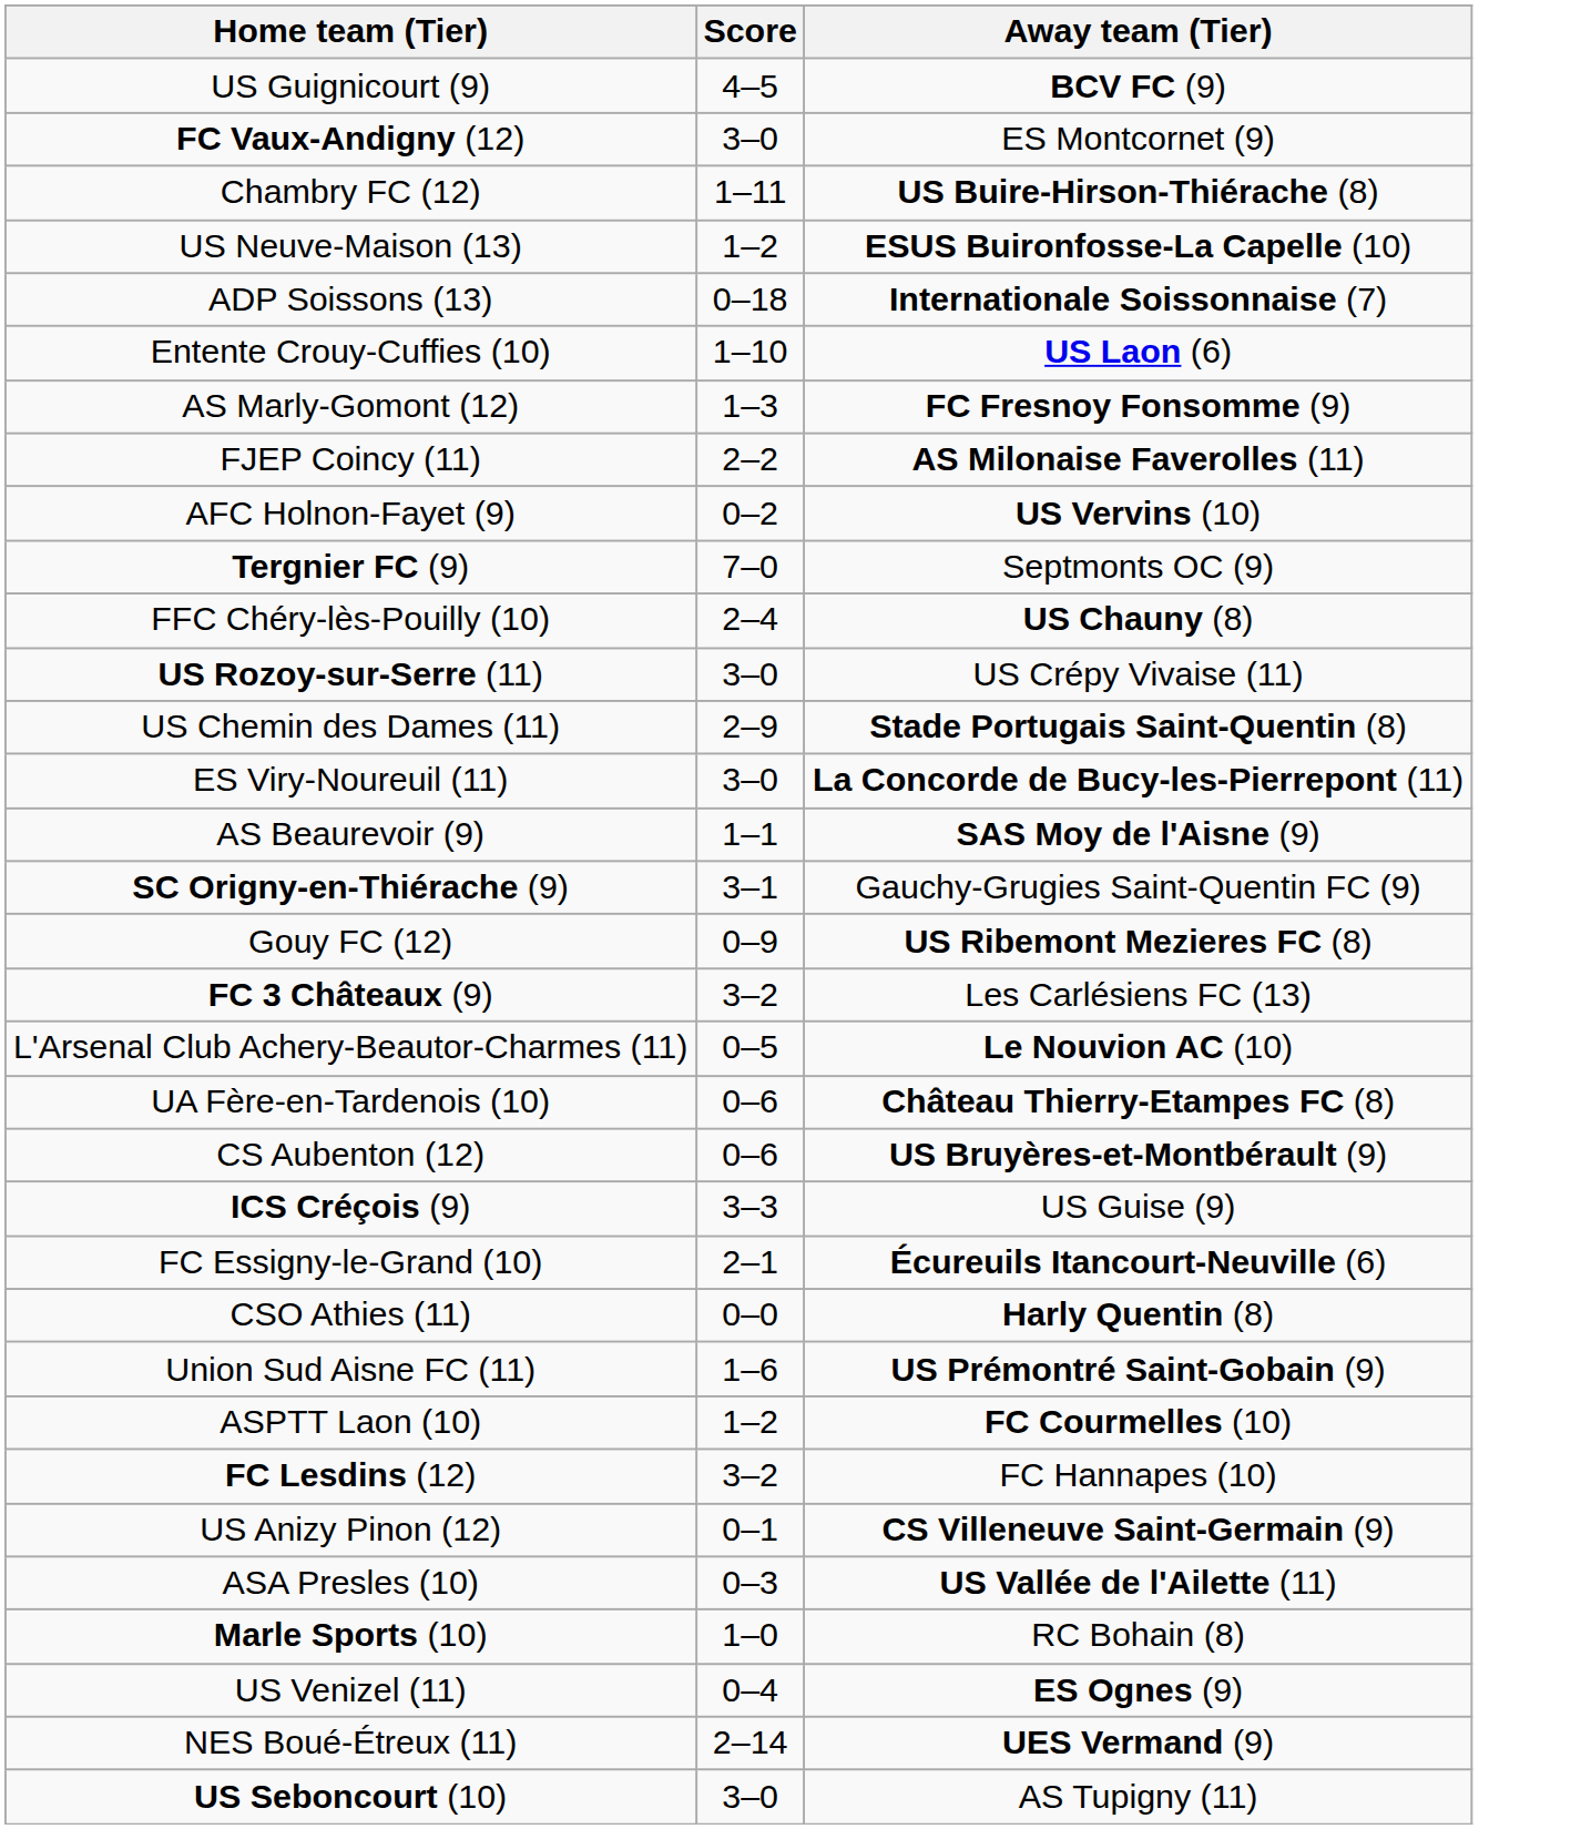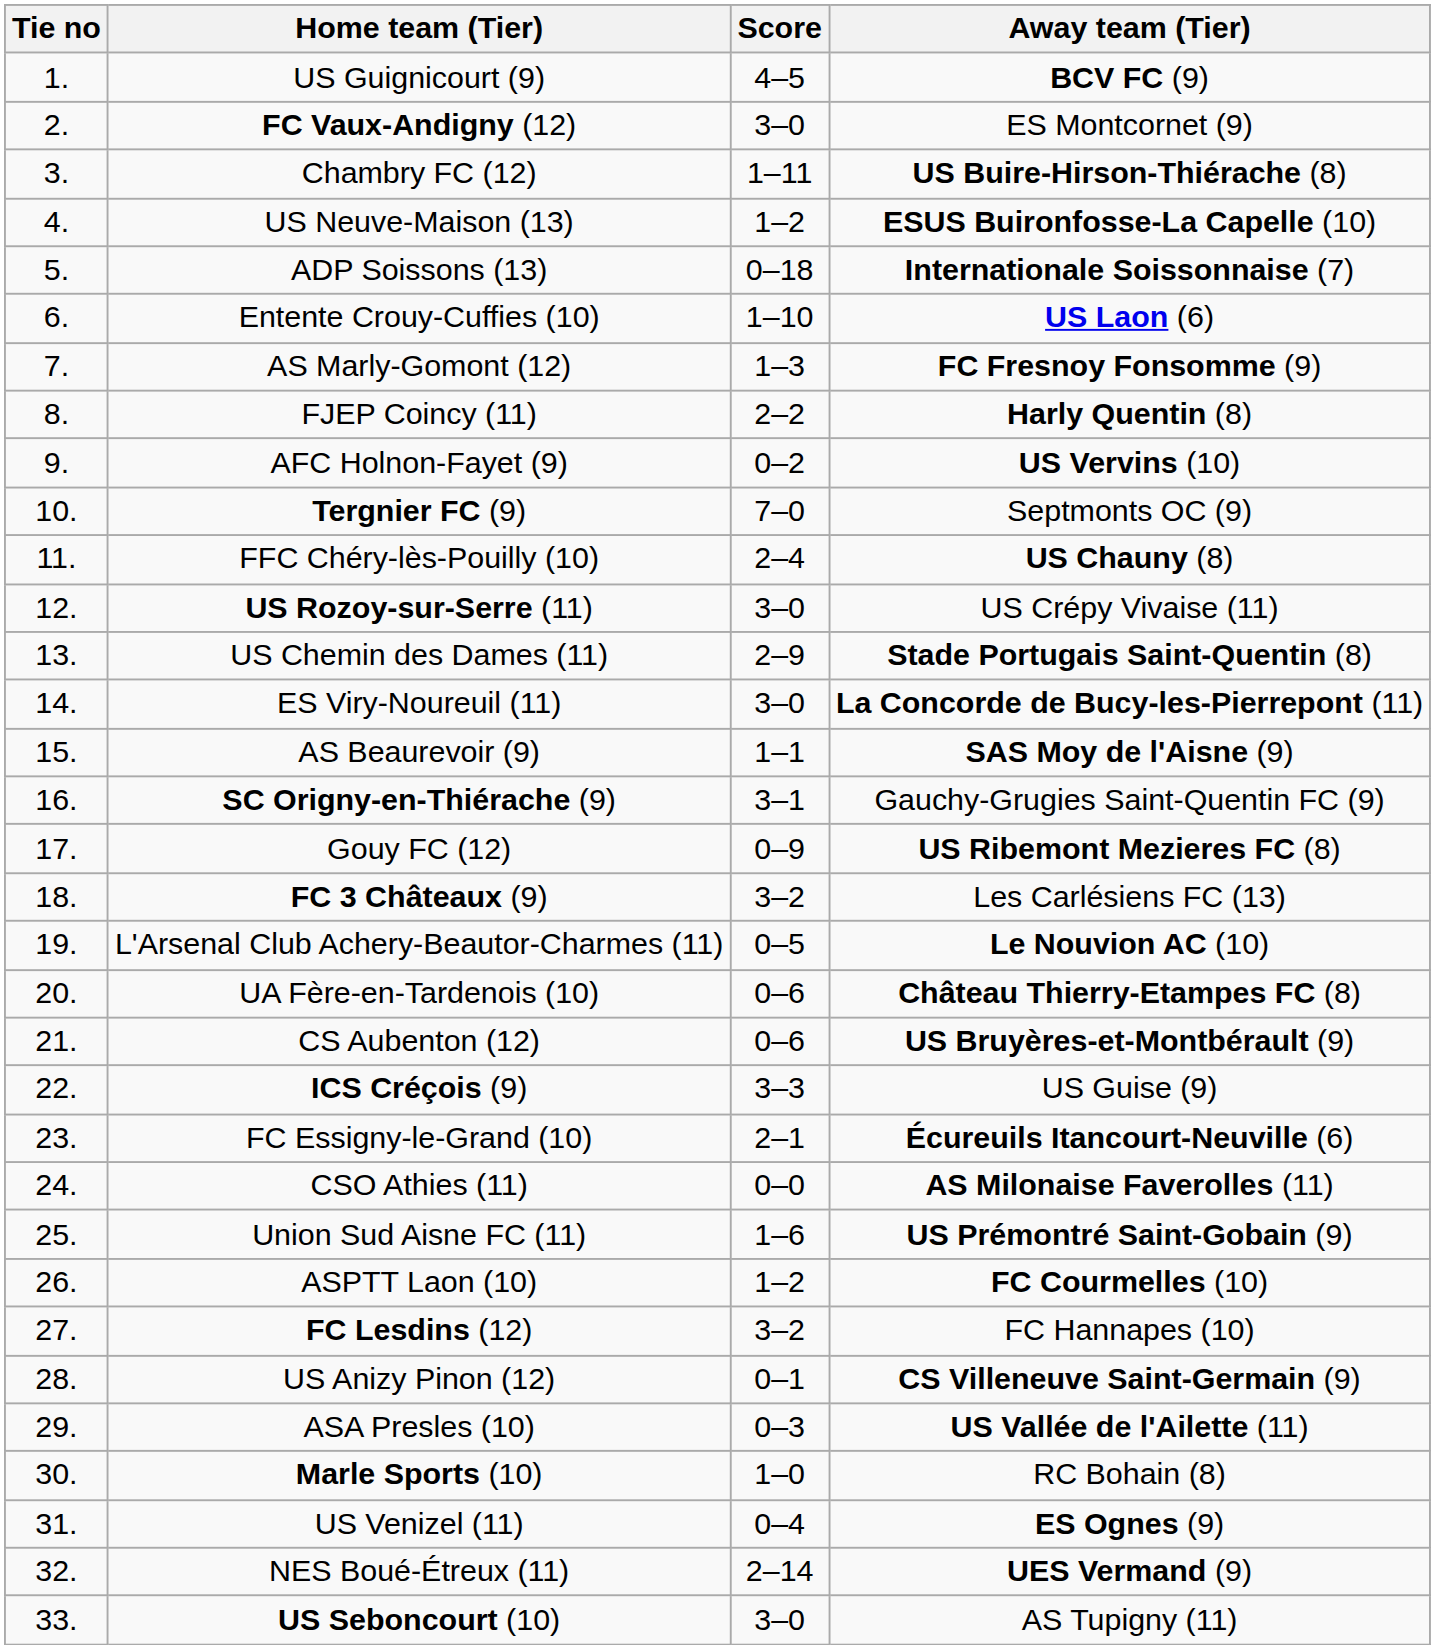+ column: Tie no | 1. | 2. | 3. | 4. | 5. | 6. | 7. | 8. | 9. | 10. | 11. | 12. | 13. | 14. | 15. | 16. | 17. | 18. | 19. | 20. | 21. | 22. | 23. | 24. | 25. | 26. | 27. | 28. | 29. | 30. | 31. | 32. | 33.
FJEP Coincy (11) | Away team (Tier): AS Milonaise Faverolles (11) -> Harly Quentin (8)
CSO Athies (11) | Away team (Tier): Harly Quentin (8) -> AS Milonaise Faverolles (11)
